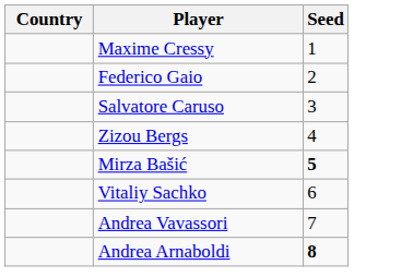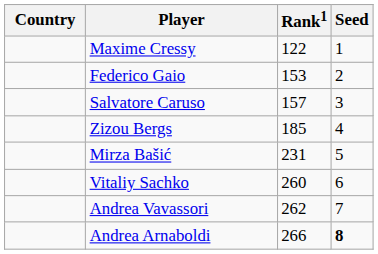+ column: Rank1 | 122 | 153 | 157 | 185 | 231 | 260 | 262 | 266
Mirza Bašić | Seed: bold -> normal
